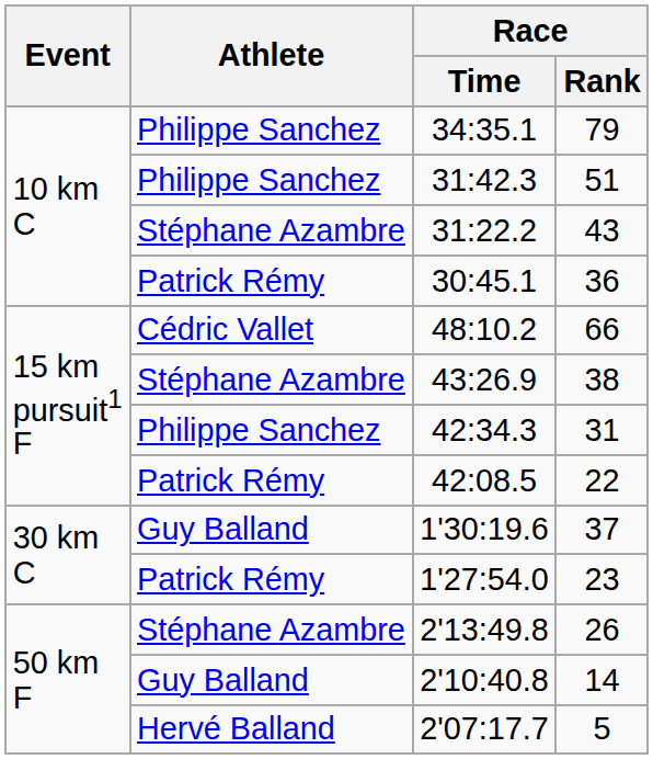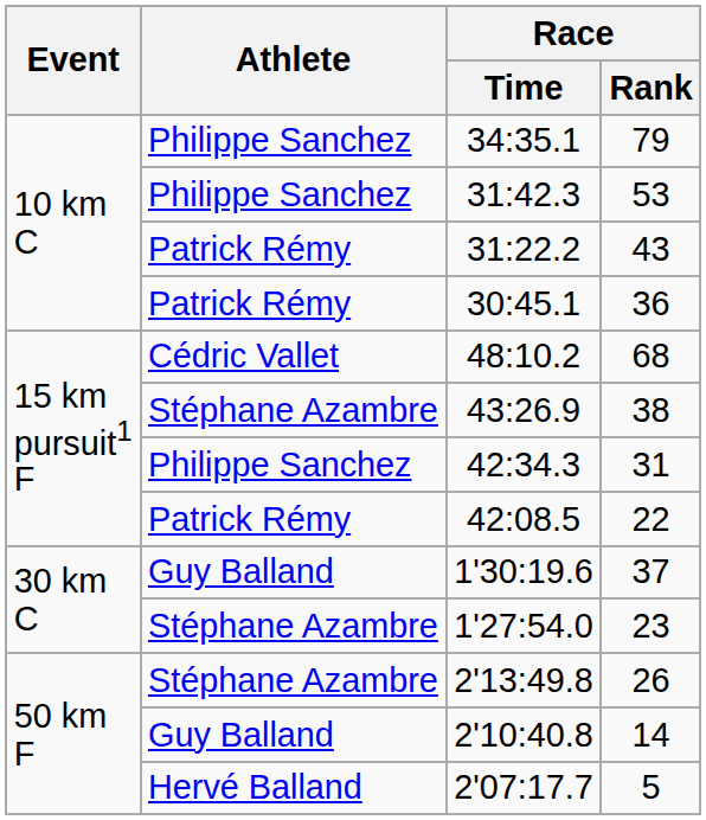31:42.3 | Race / Rank: 51 -> 53
31:22.2 | Athlete: Stéphane Azambre -> Patrick Rémy
48:10.2 | Race / Rank: 66 -> 68
1'27:54.0 | Athlete: Patrick Rémy -> Stéphane Azambre
